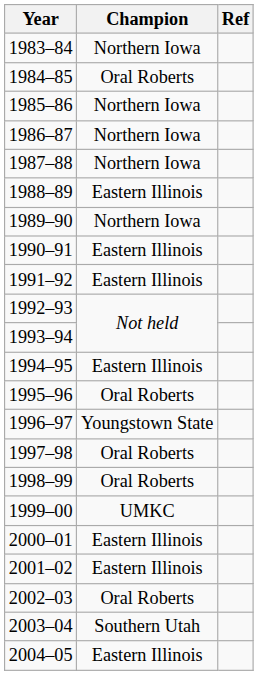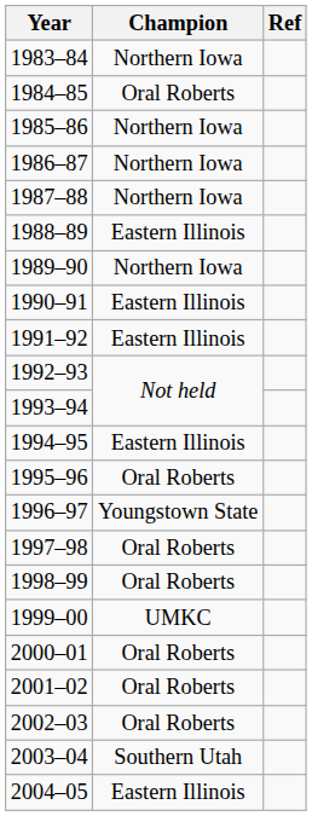2000–01 | Champion: Eastern Illinois -> Oral Roberts
2001–02 | Champion: Eastern Illinois -> Oral Roberts
